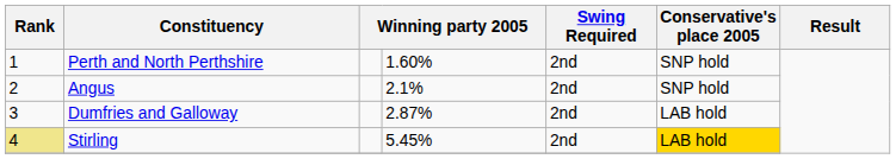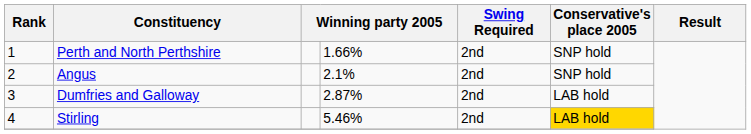Perth and North Perthshire | column 4: 1.60% -> 1.66%
Stirling | Rank: khaki background -> no background
Stirling | column 4: 5.45% -> 5.46%
